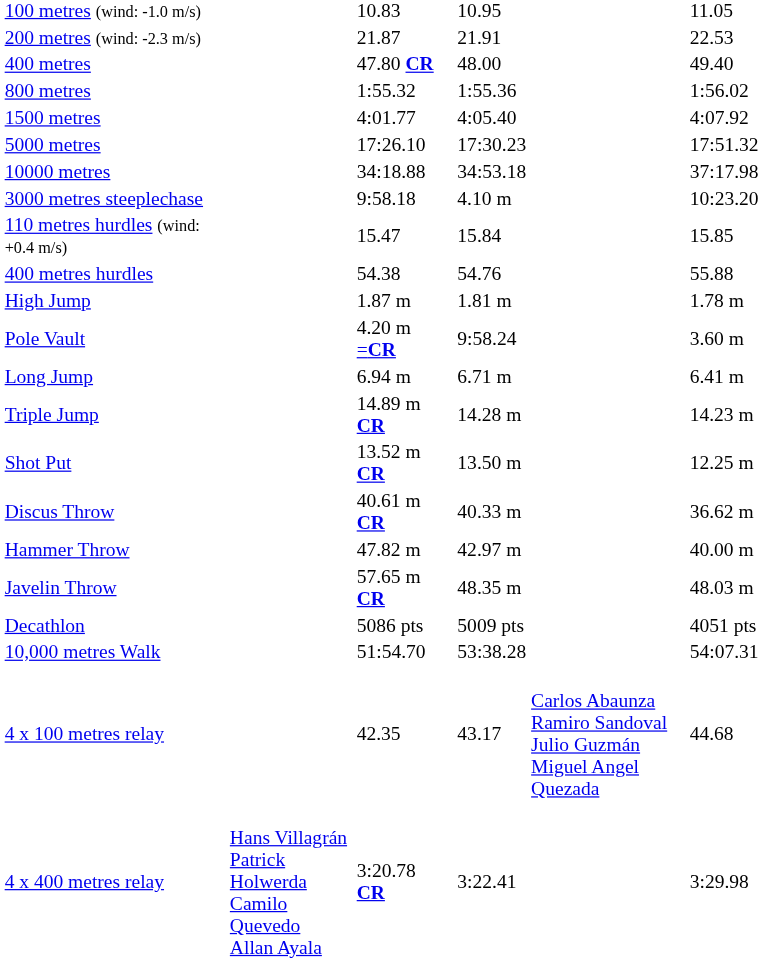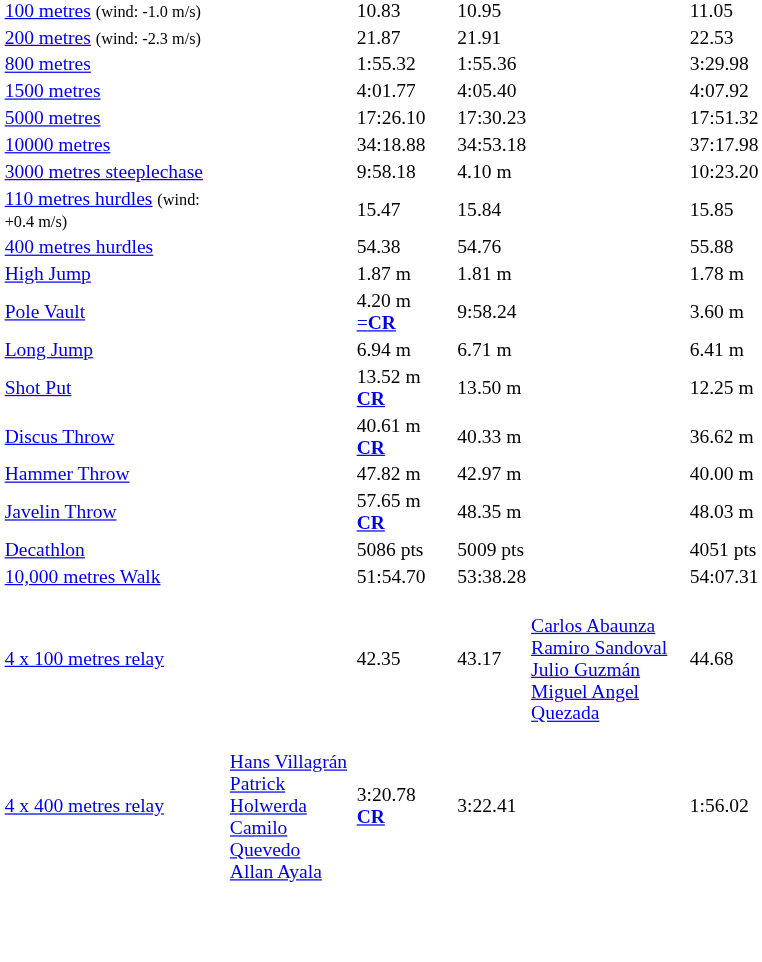- row: 400 metres | 47.80 CR | 48.00 | 49.40
800 metres | column 7: 1:56.02 -> 3:29.98
- row: Triple Jump | 14.89 m CR | 14.28 m | 14.23 m
4 x 400 metres relay | column 7: 3:29.98 -> 1:56.02
